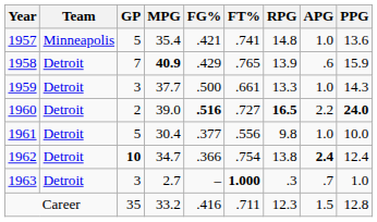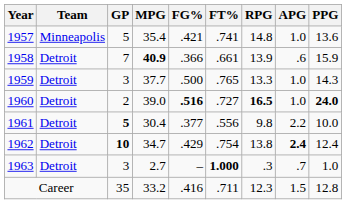1958 | FG%: .429 -> .366
1958 | FT%: .765 -> .661
1959 | FT%: .661 -> .765
1960 | APG: 2.2 -> 1.0
1961 | GP: normal -> bold
1961 | APG: 1.0 -> 2.2
1962 | FG%: .366 -> .429
